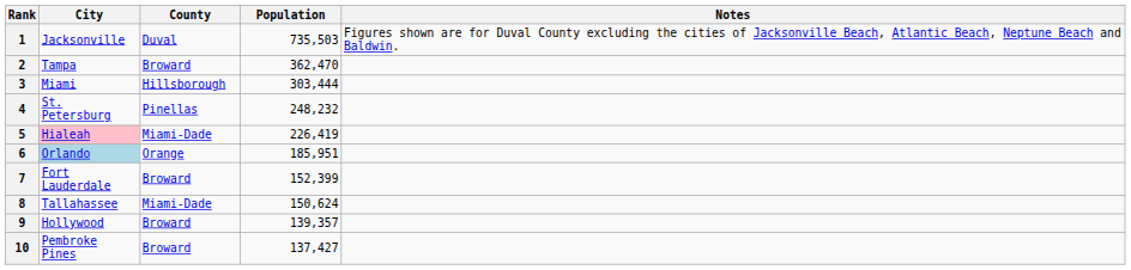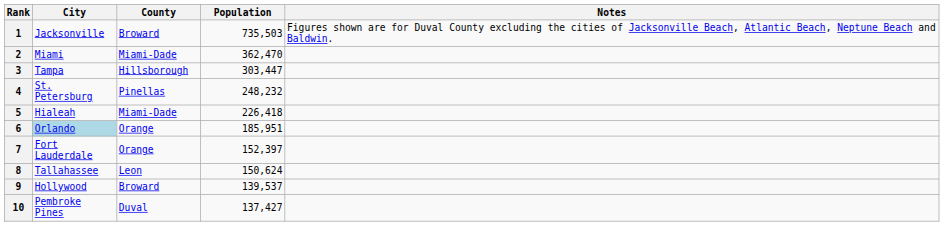1 | County: Duval -> Broward
2 | City: Tampa -> Miami
2 | County: Broward -> Miami-Dade
3 | City: Miami -> Tampa
3 | Population: 303,444 -> 303,447
5 | City: pink background -> no background
5 | Population: 226,419 -> 226,418
7 | County: Broward -> Orange
7 | Population: 152,399 -> 152,397
8 | County: Miami-Dade -> Leon
9 | Population: 139,357 -> 139,537
10 | County: Broward -> Duval
